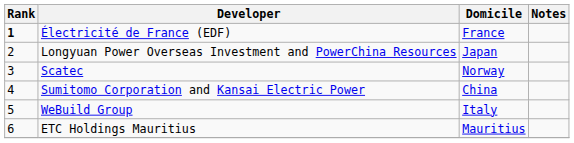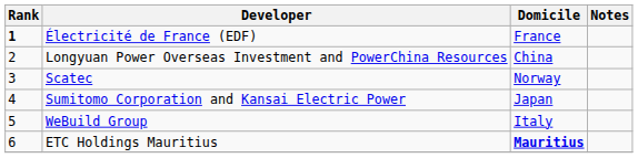Longyuan Power Overseas Investment and PowerChina Resources | Domicile: Japan -> China
Sumitomo Corporation and Kansai Electric Power | Domicile: China -> Japan
ETC Holdings Mauritius | Domicile: normal -> bold
